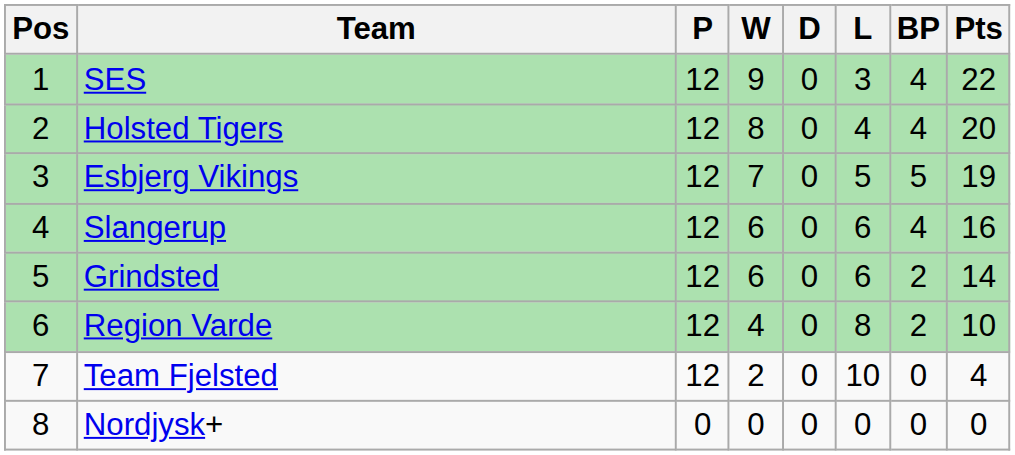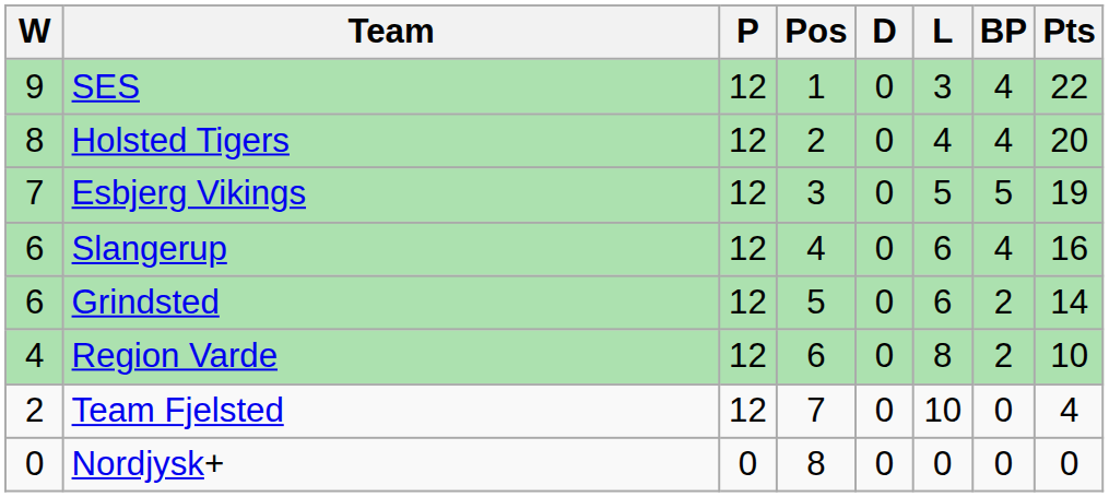columns swapped: Pos <-> W
